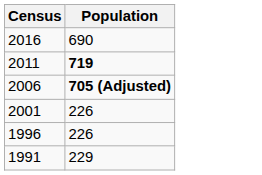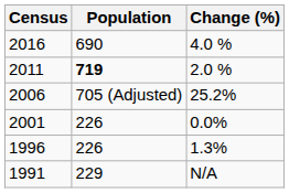+ column: Change (%) | 4.0 % | 2.0 % | 25.2% | 0.0% | 1.3% | N/A
2006 | Population: bold -> normal
